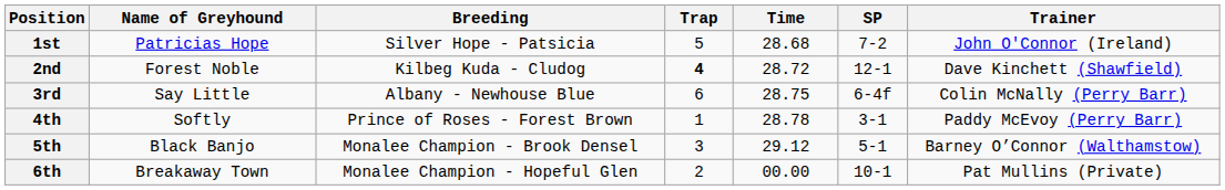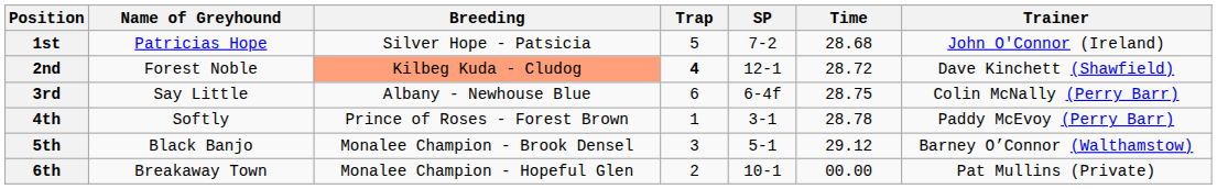columns swapped: SP <-> Time
2nd | Breeding: no background -> lightsalmon background
